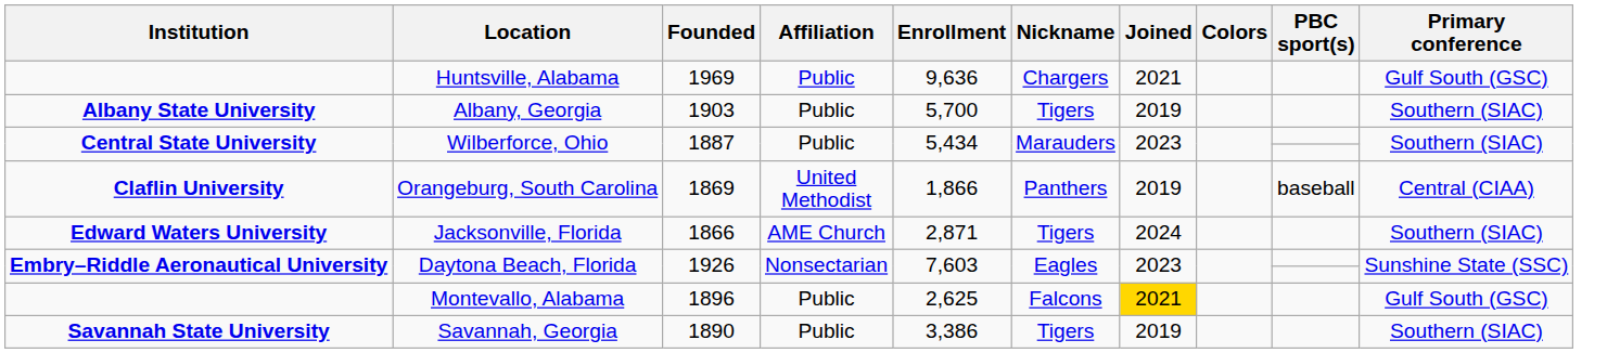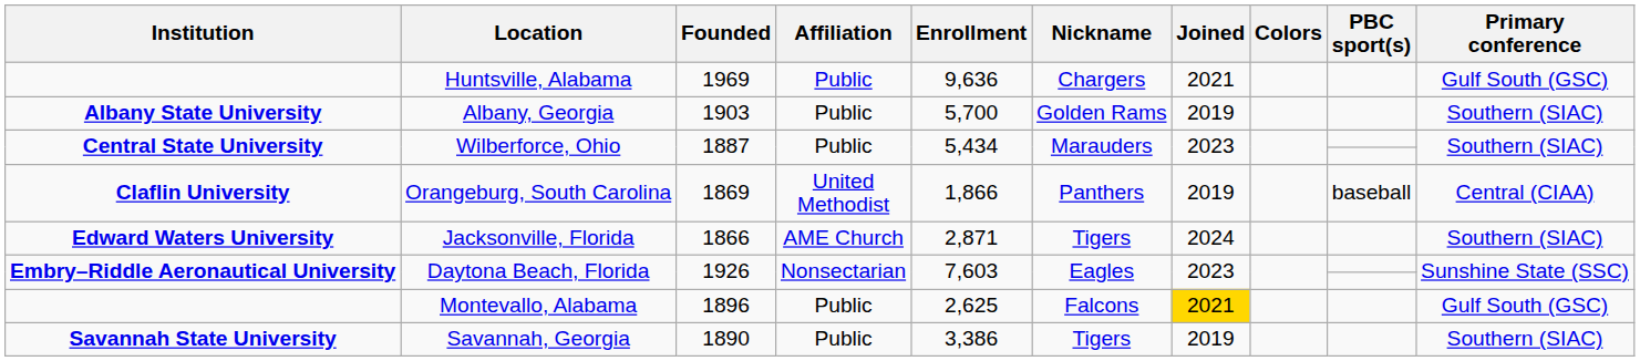Albany, Georgia | Nickname: Tigers -> Golden Rams
